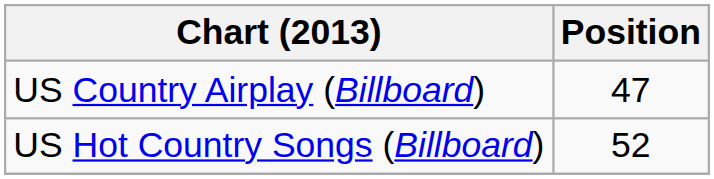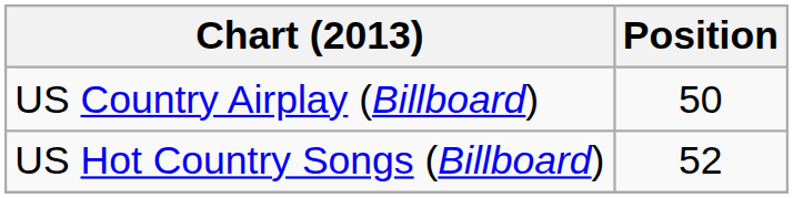US Country Airplay (Billboard) | Position: 47 -> 50
